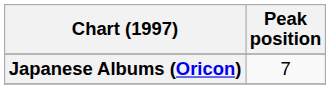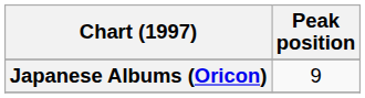Japanese Albums (Oricon) | Peak position: 7 -> 9
